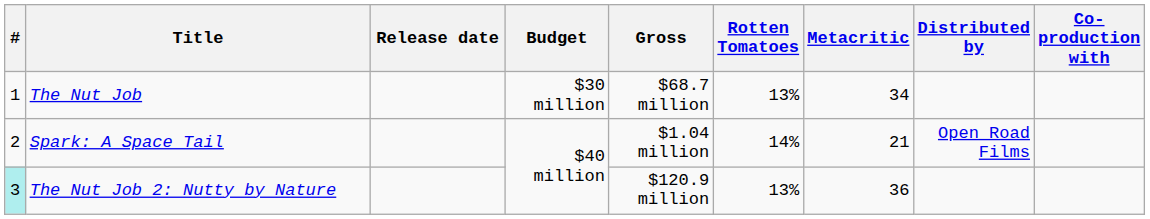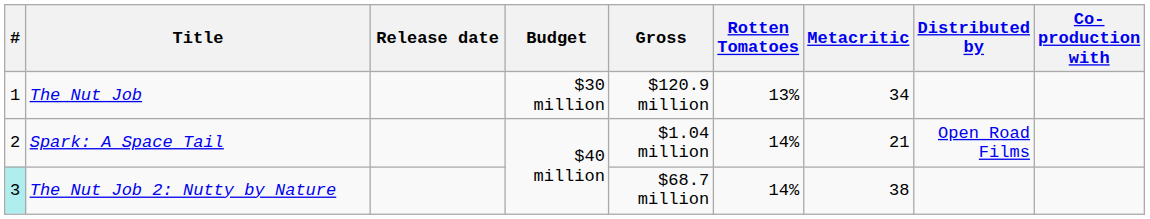The Nut Job | Gross: $68.7 million -> $120.9 million
The Nut Job 2: Nutty by Nature | Gross: $120.9 million -> $68.7 million
The Nut Job 2: Nutty by Nature | Rotten Tomatoes: 13% -> 14%
The Nut Job 2: Nutty by Nature | Metacritic: 36 -> 38
